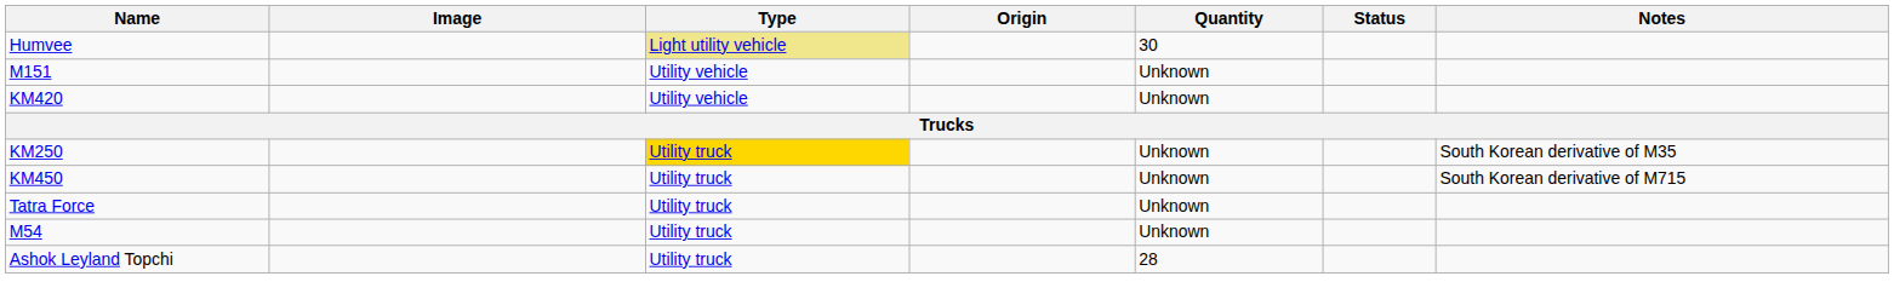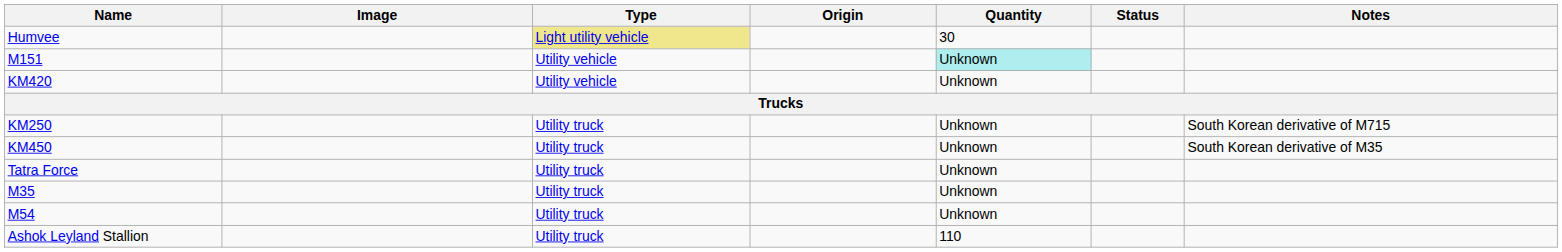M151 | Quantity: no background -> paleturquoise background
KM250 | Type: gold background -> no background
KM250 | Notes: South Korean derivative of M35 -> South Korean derivative of M715
KM450 | Notes: South Korean derivative of M715 -> South Korean derivative of M35
+ row: M35 | Utility truck | Unknown
+ row: Ashok Leyland Stallion | Utility truck | 110
- row: Ashok Leyland Topchi | Utility truck | 28
